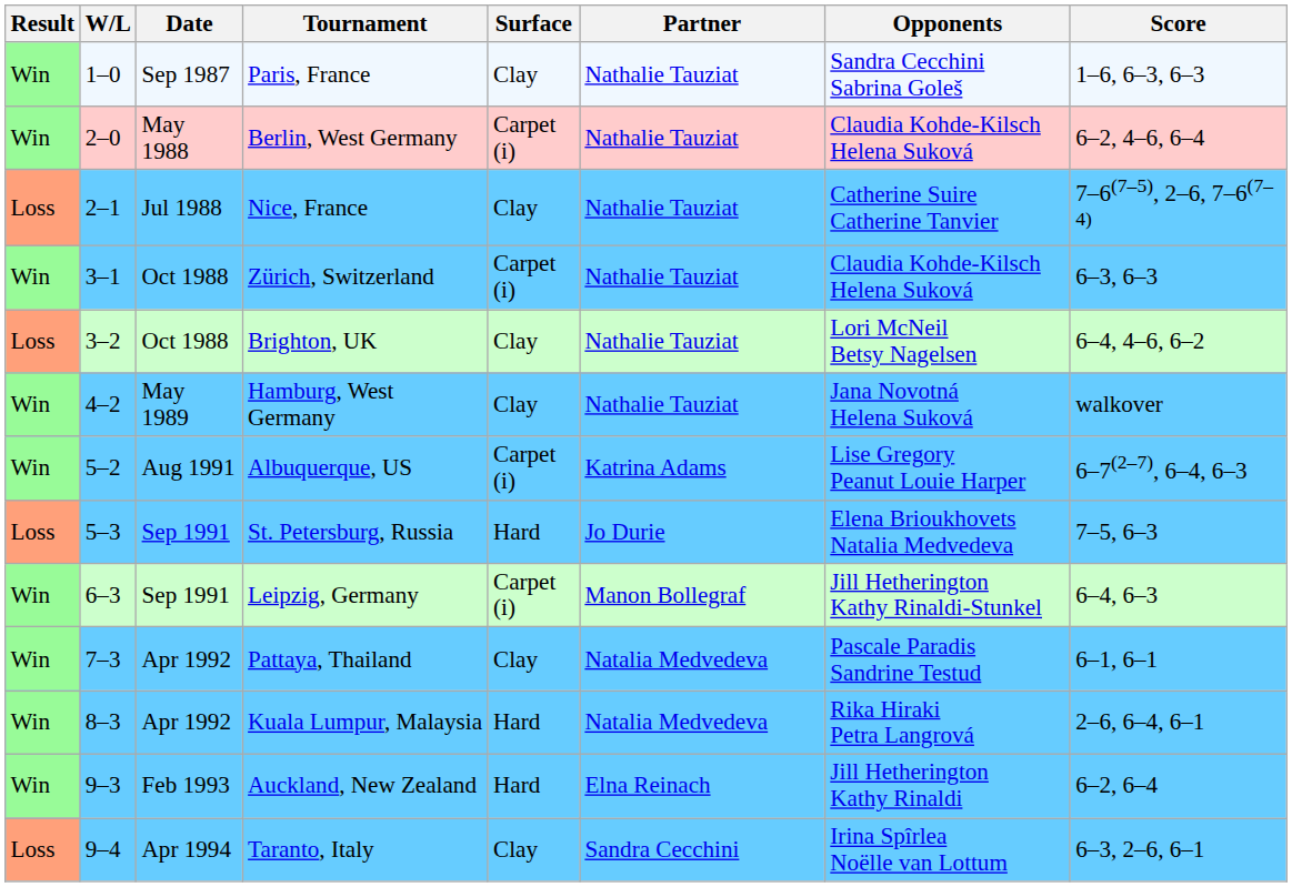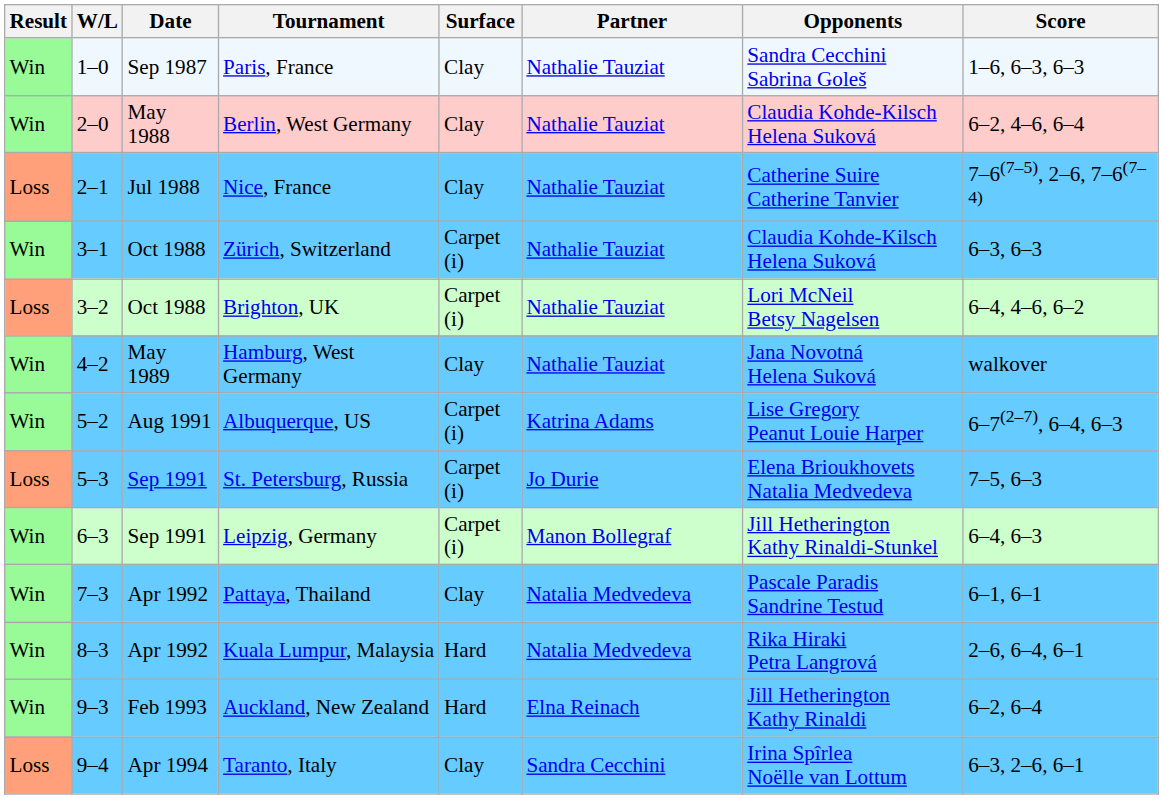Berlin, West Germany | Surface: Carpet (i) -> Clay
Brighton, UK | Surface: Clay -> Carpet (i)
St. Petersburg, Russia | Surface: Hard -> Carpet (i)
